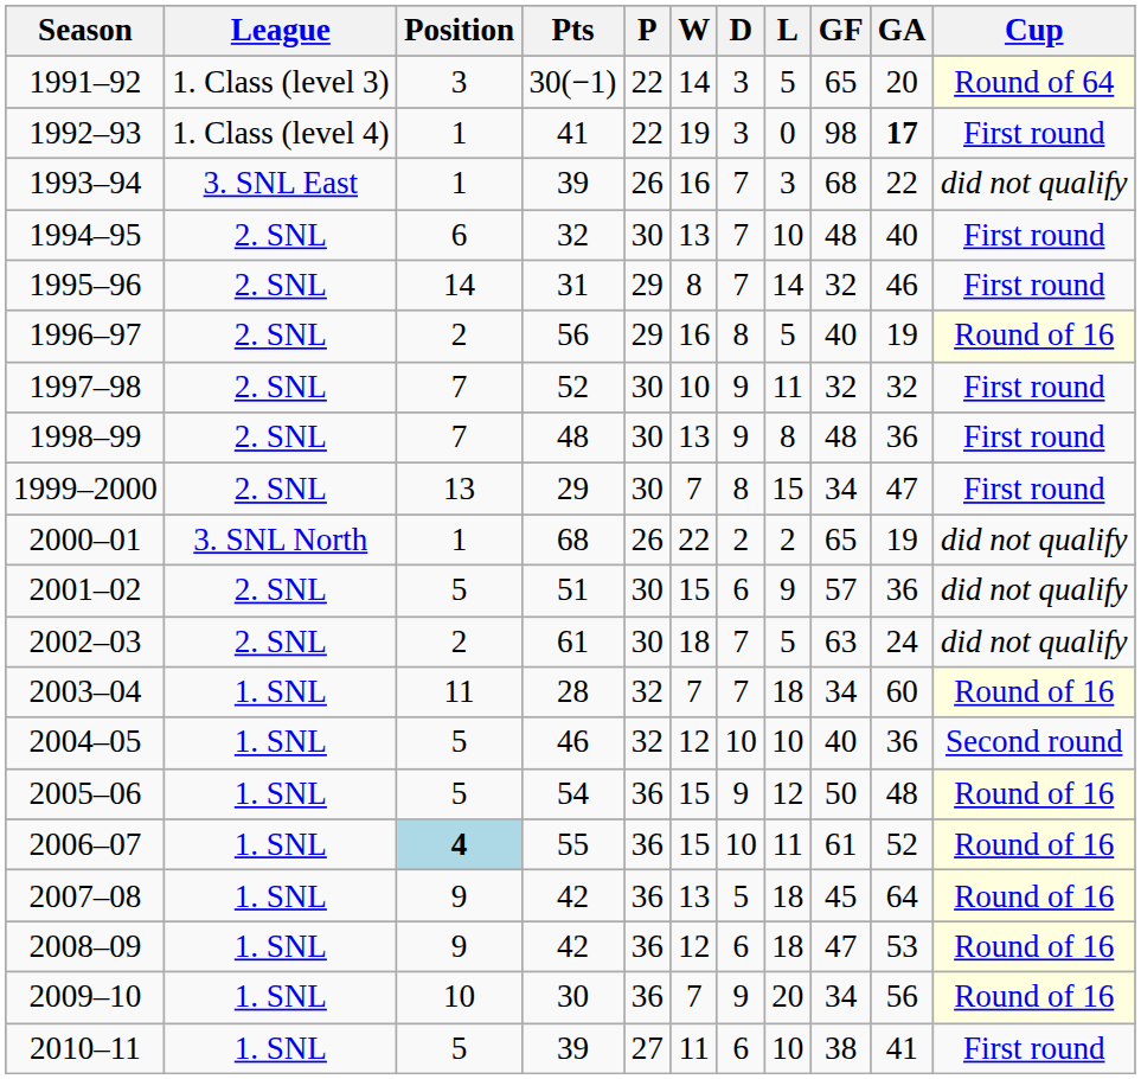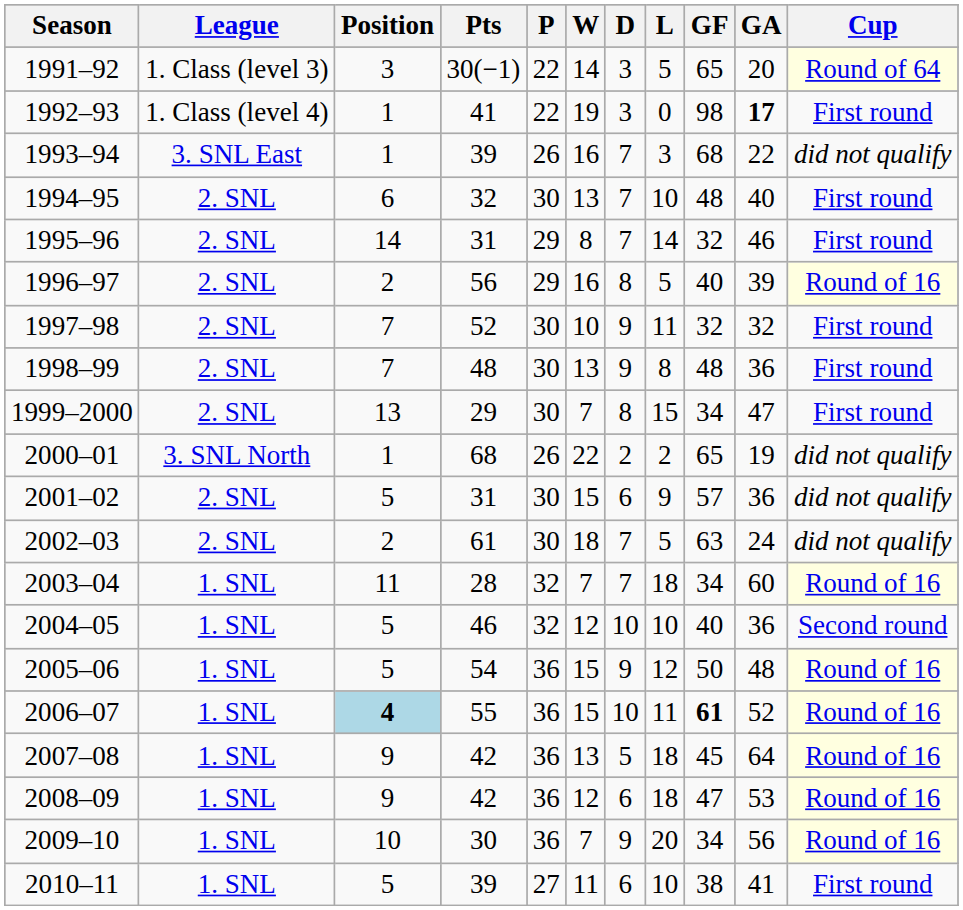1996–97 | GA: 19 -> 39
2001–02 | Pts: 51 -> 31
2006–07 | GF: normal -> bold
